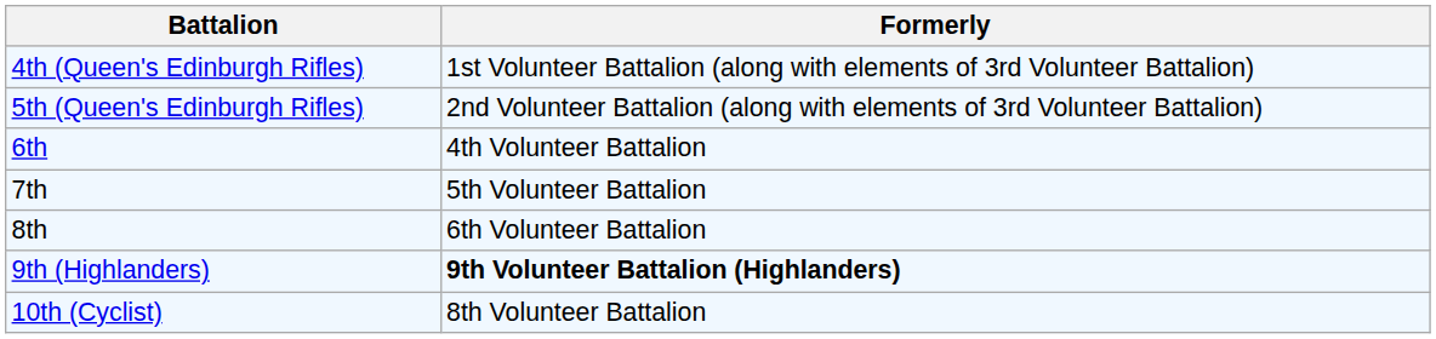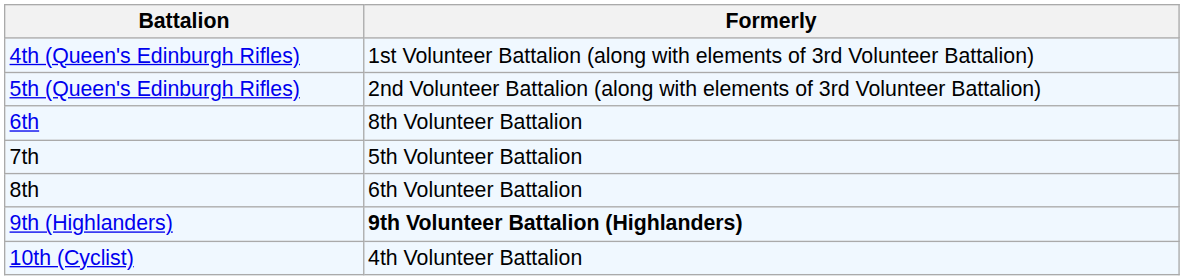6th | Formerly: 4th Volunteer Battalion -> 8th Volunteer Battalion
10th (Cyclist) | Formerly: 8th Volunteer Battalion -> 4th Volunteer Battalion
